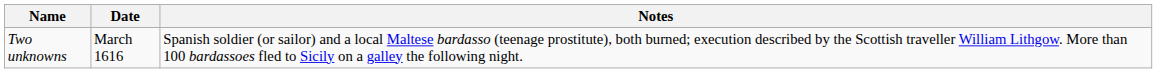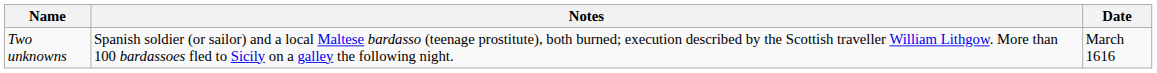columns swapped: Date <-> Notes
